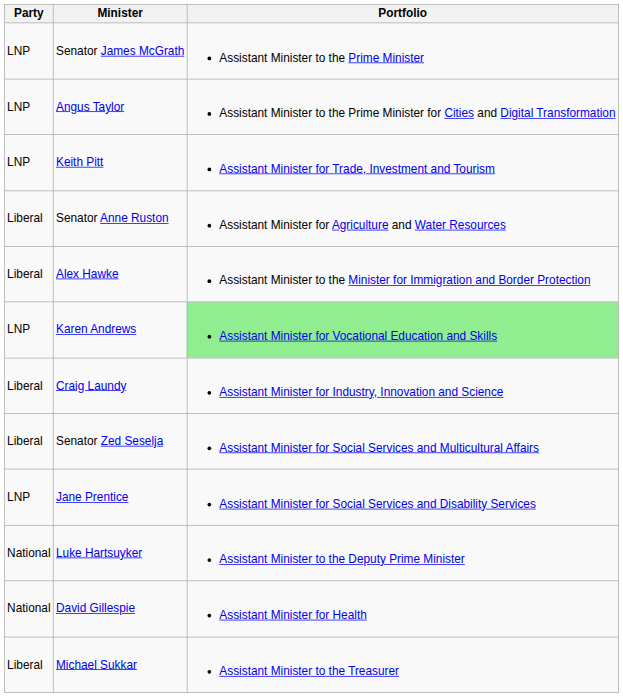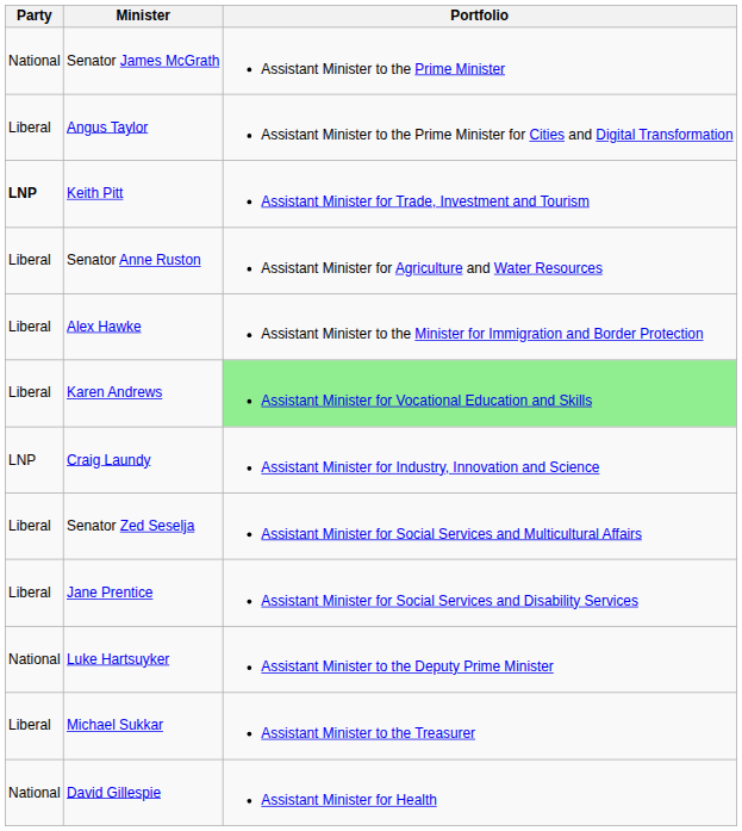Senator James McGrath | Party: LNP -> National
Angus Taylor | Party: LNP -> Liberal
Keith Pitt | Party: normal -> bold
Karen Andrews | Party: LNP -> Liberal
Craig Laundy | Party: Liberal -> LNP
Jane Prentice | Party: LNP -> Liberal
rows swapped: David Gillespie <-> Michael Sukkar
